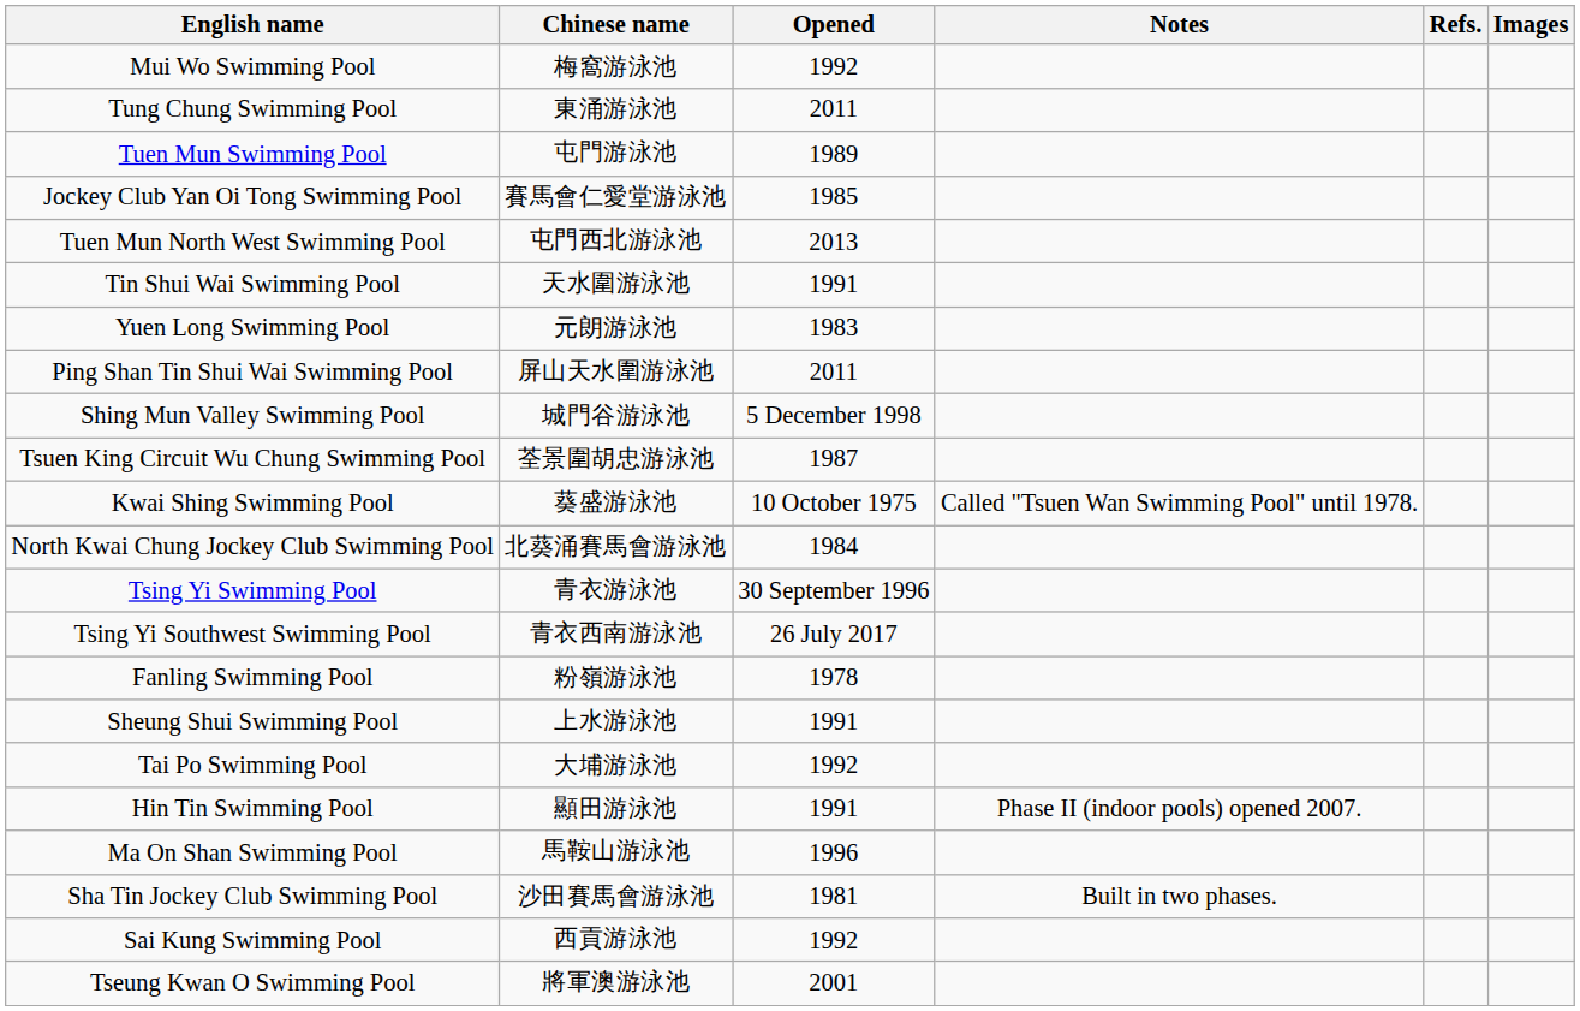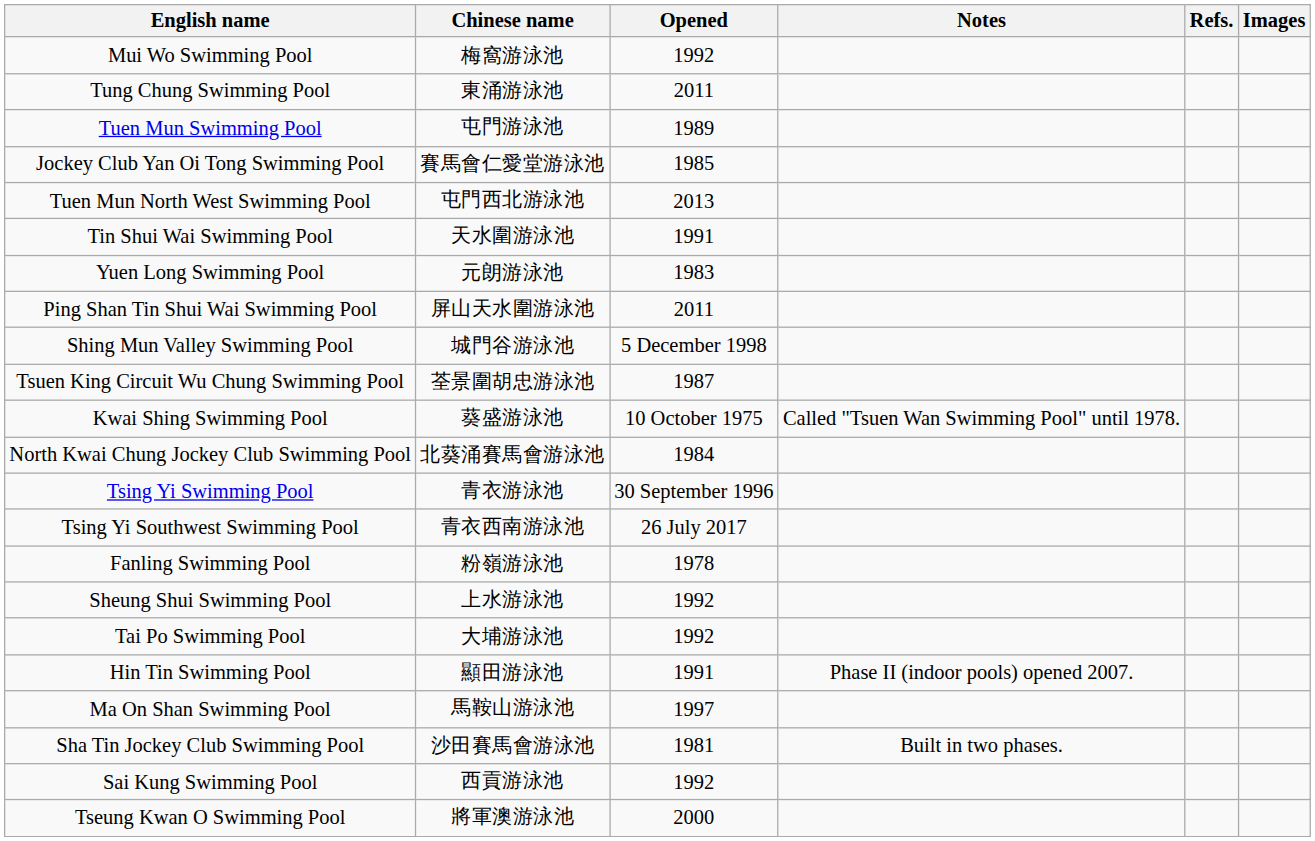Sheung Shui Swimming Pool | Opened: 1991 -> 1992
Ma On Shan Swimming Pool | Opened: 1996 -> 1997
Tseung Kwan O Swimming Pool | Opened: 2001 -> 2000
